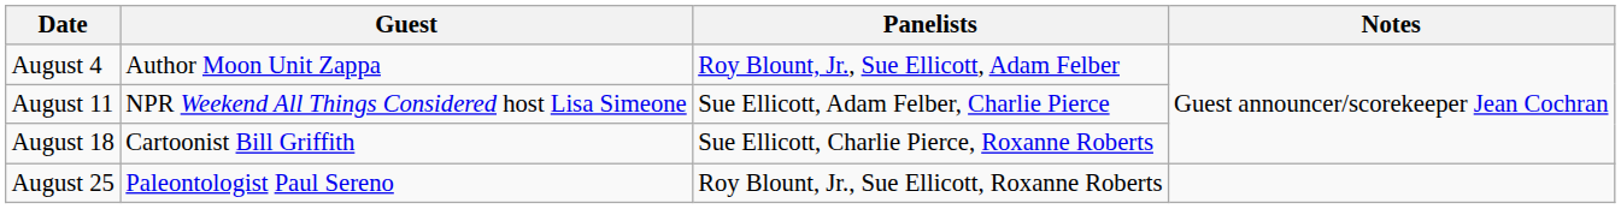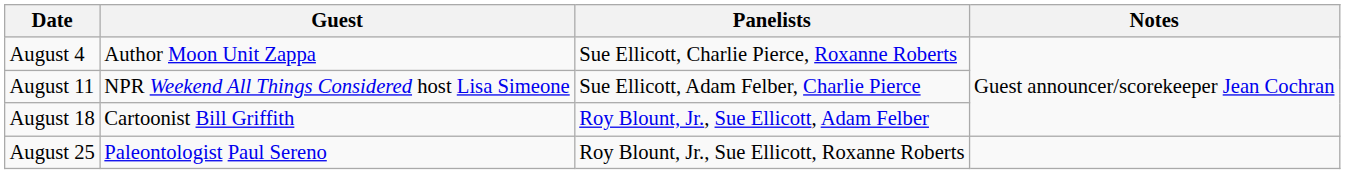August 4 | Panelists: Roy Blount, Jr., Sue Ellicott, Adam Felber -> Sue Ellicott, Charlie Pierce, Roxanne Roberts
August 18 | Panelists: Sue Ellicott, Charlie Pierce, Roxanne Roberts -> Roy Blount, Jr., Sue Ellicott, Adam Felber
